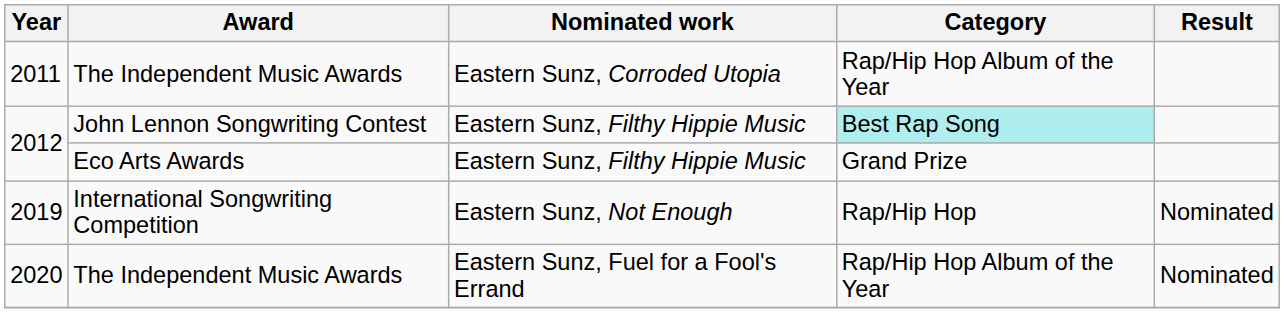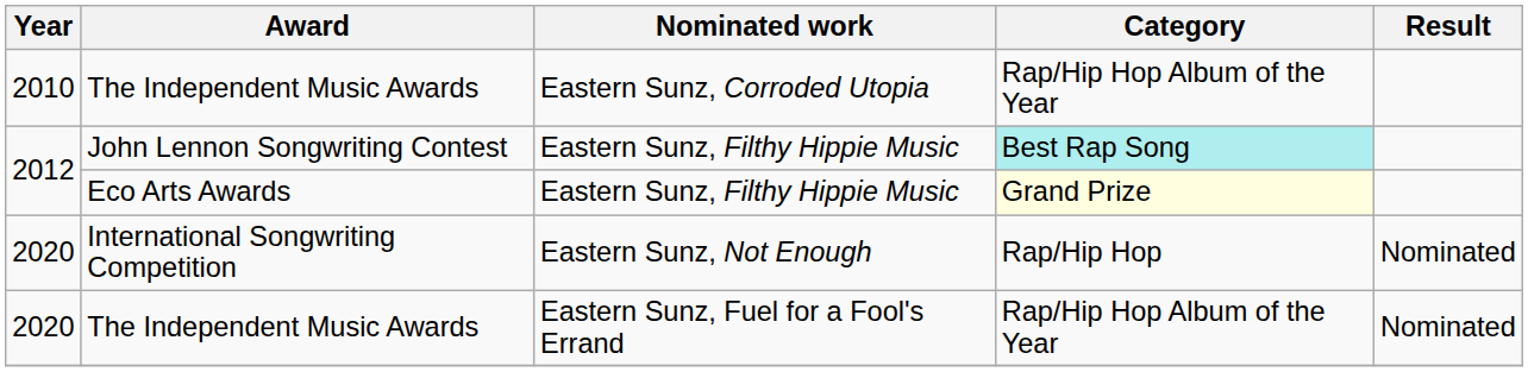The Independent Music Awards / Eastern Sunz, Corroded Utopia | Year: 2011 -> 2010
Eco Arts Awards | Category: no background -> lightyellow background
International Songwriting Competition | Year: 2019 -> 2020
